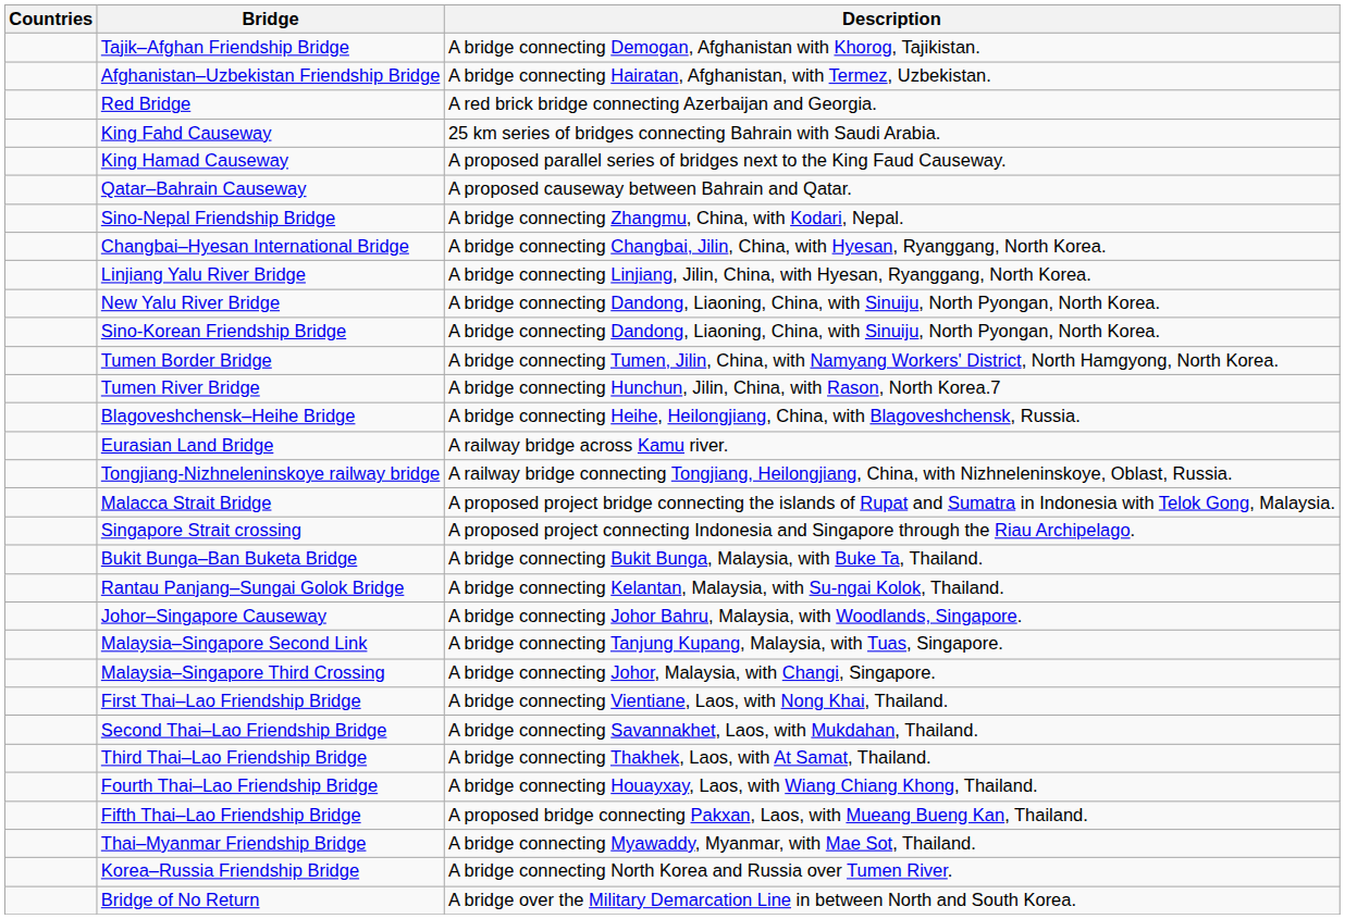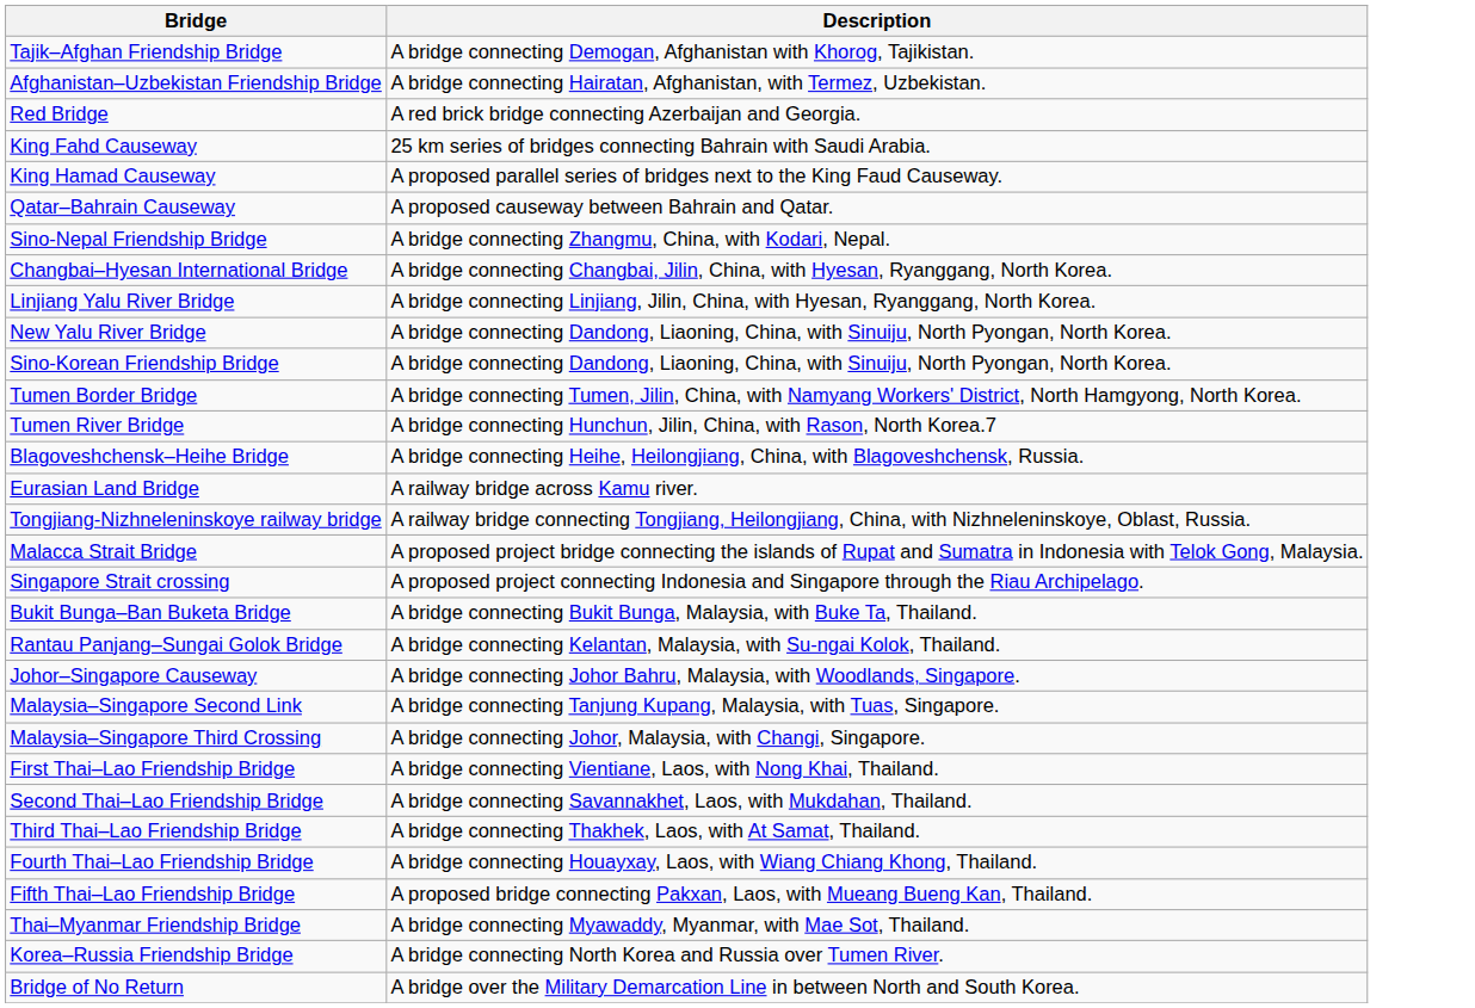- column: Countries
